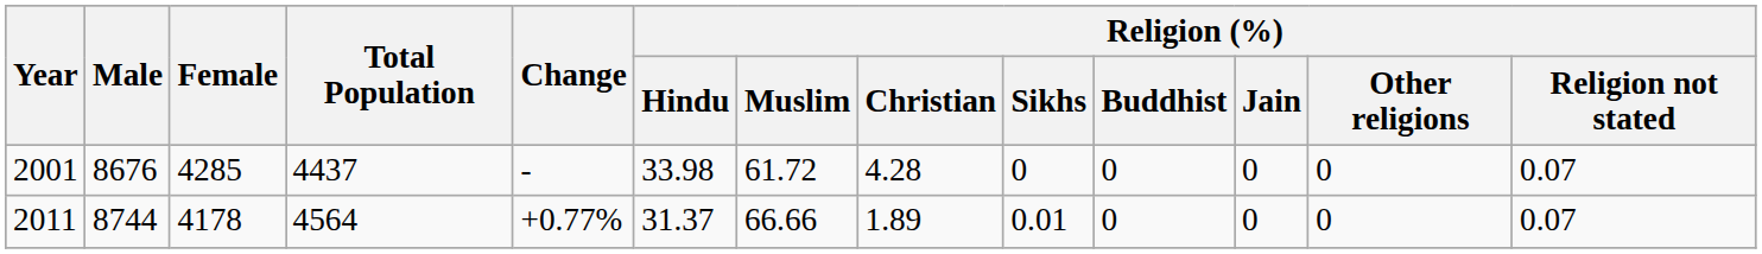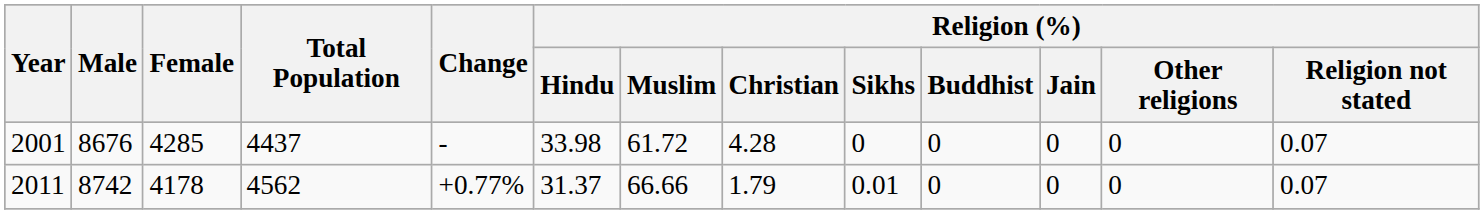2011 | Male: 8744 -> 8742
2011 | Total Population: 4564 -> 4562
2011 | Religion (%) / Christian: 1.89 -> 1.79
